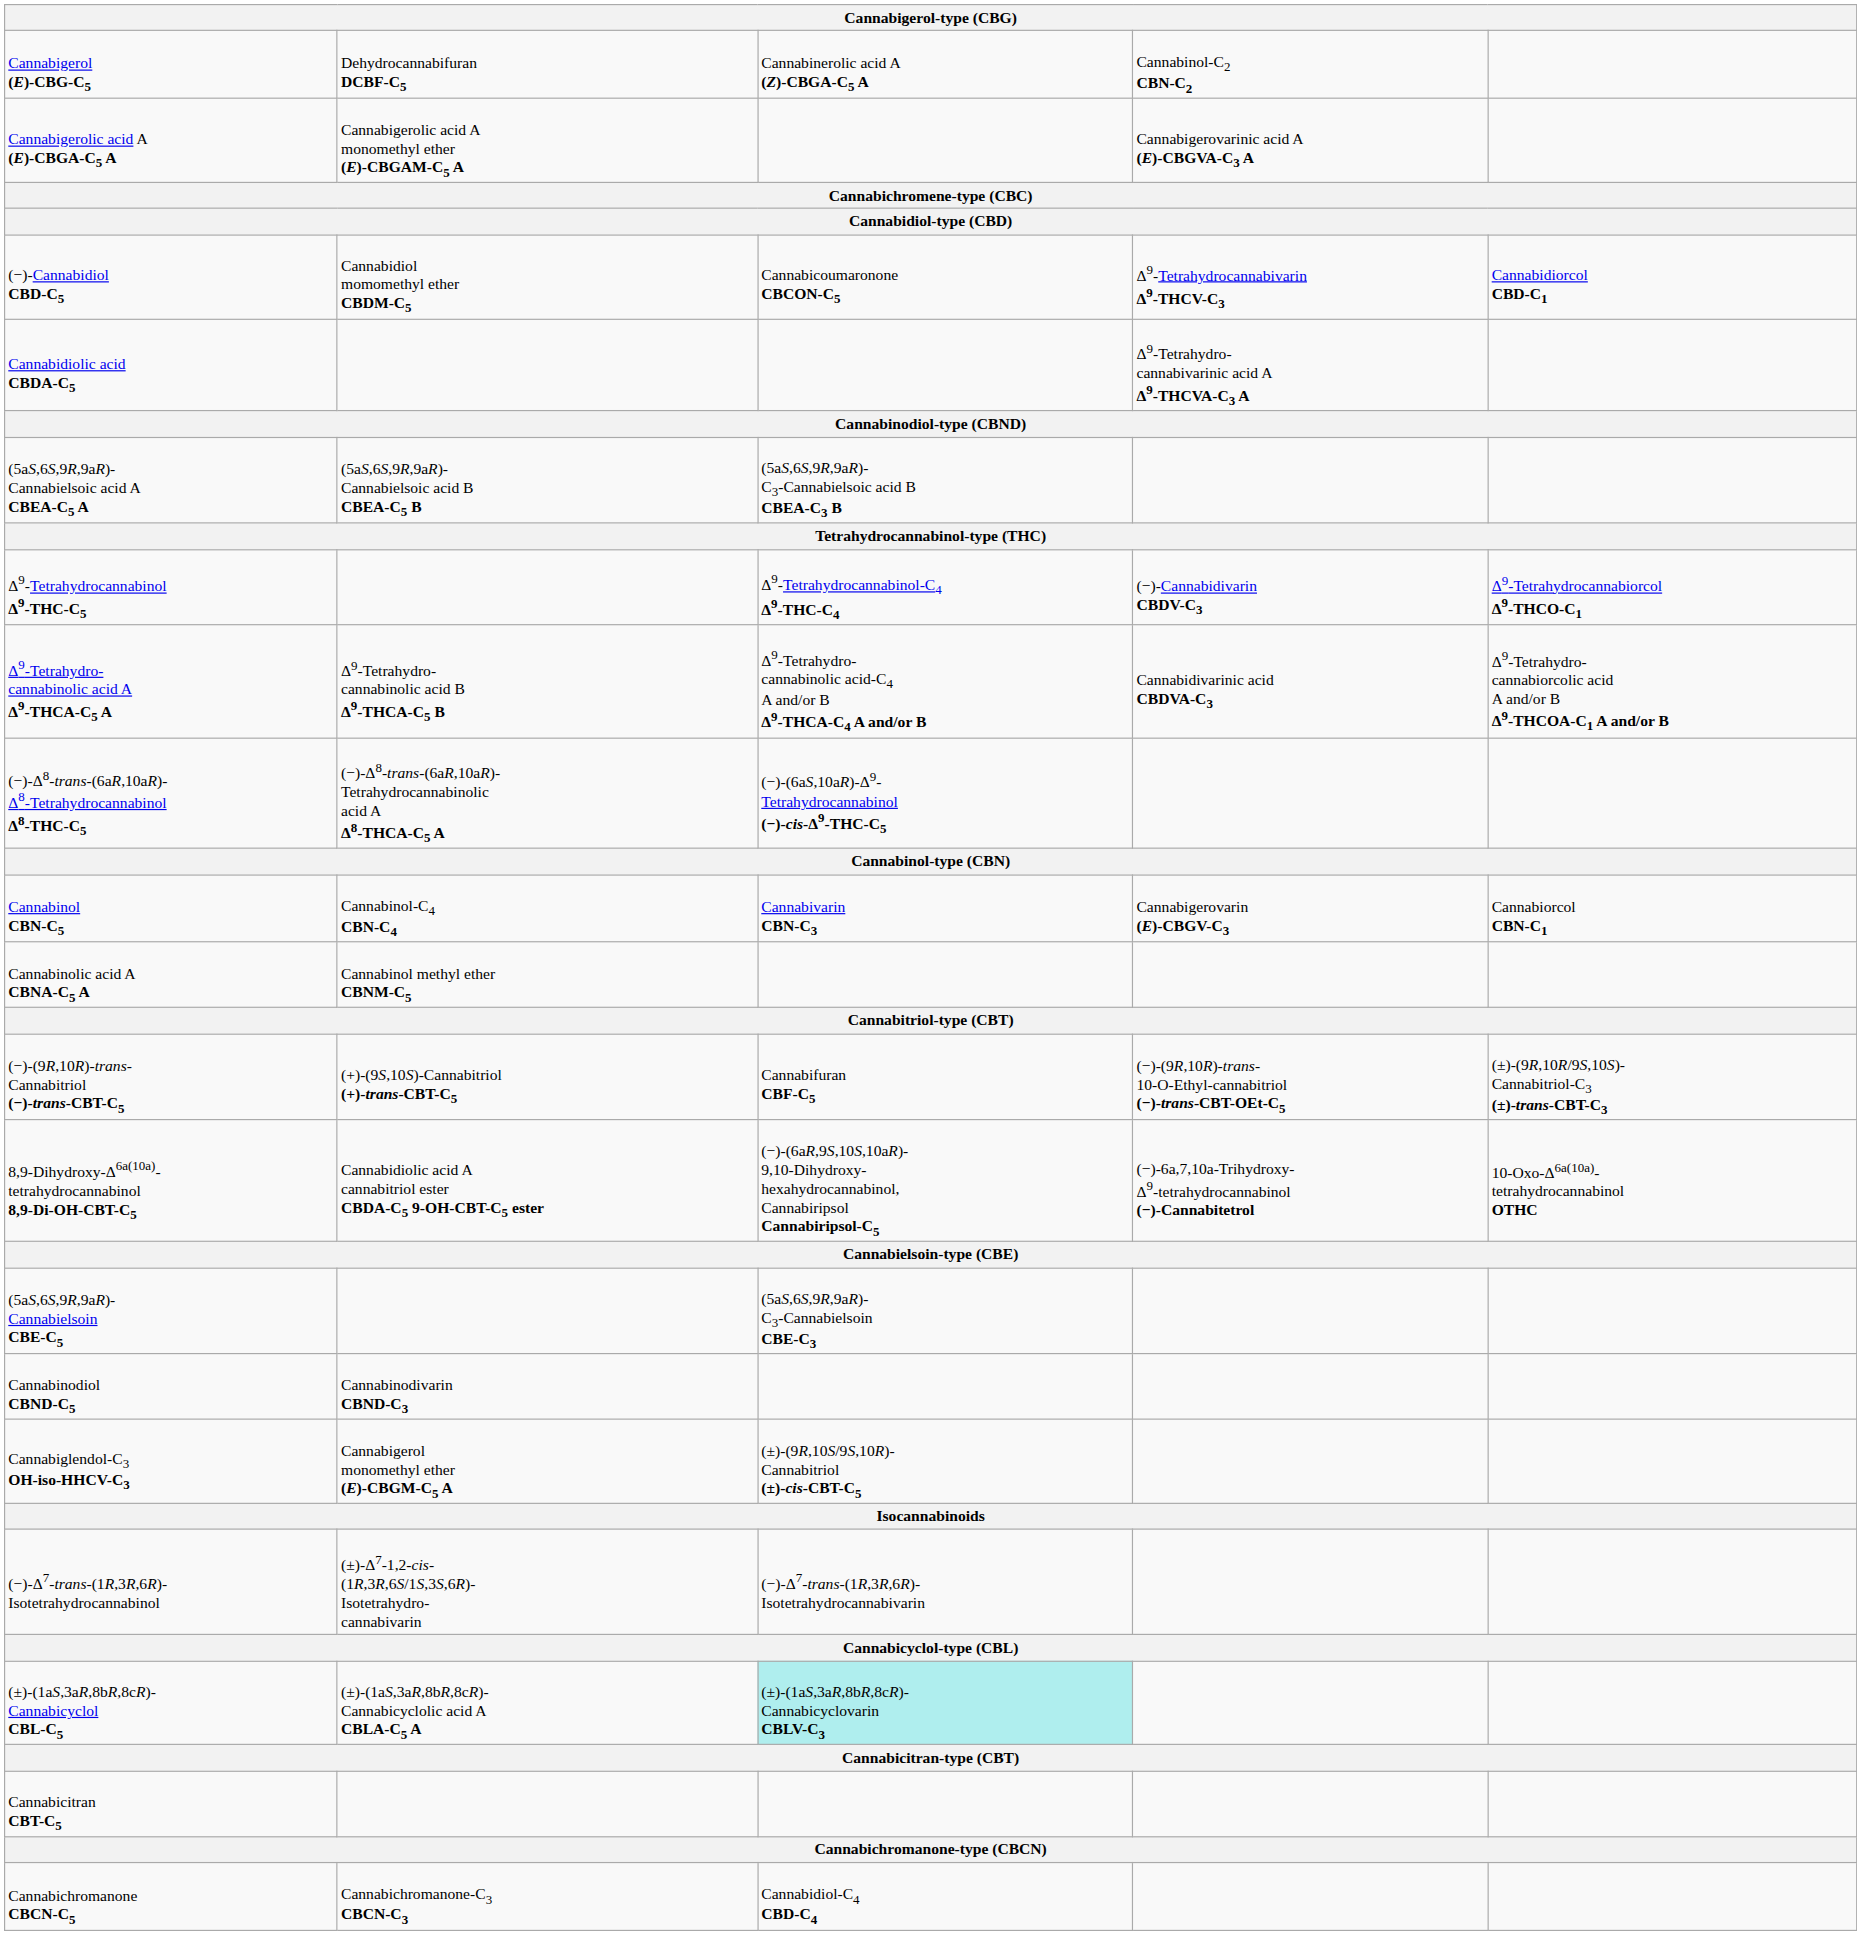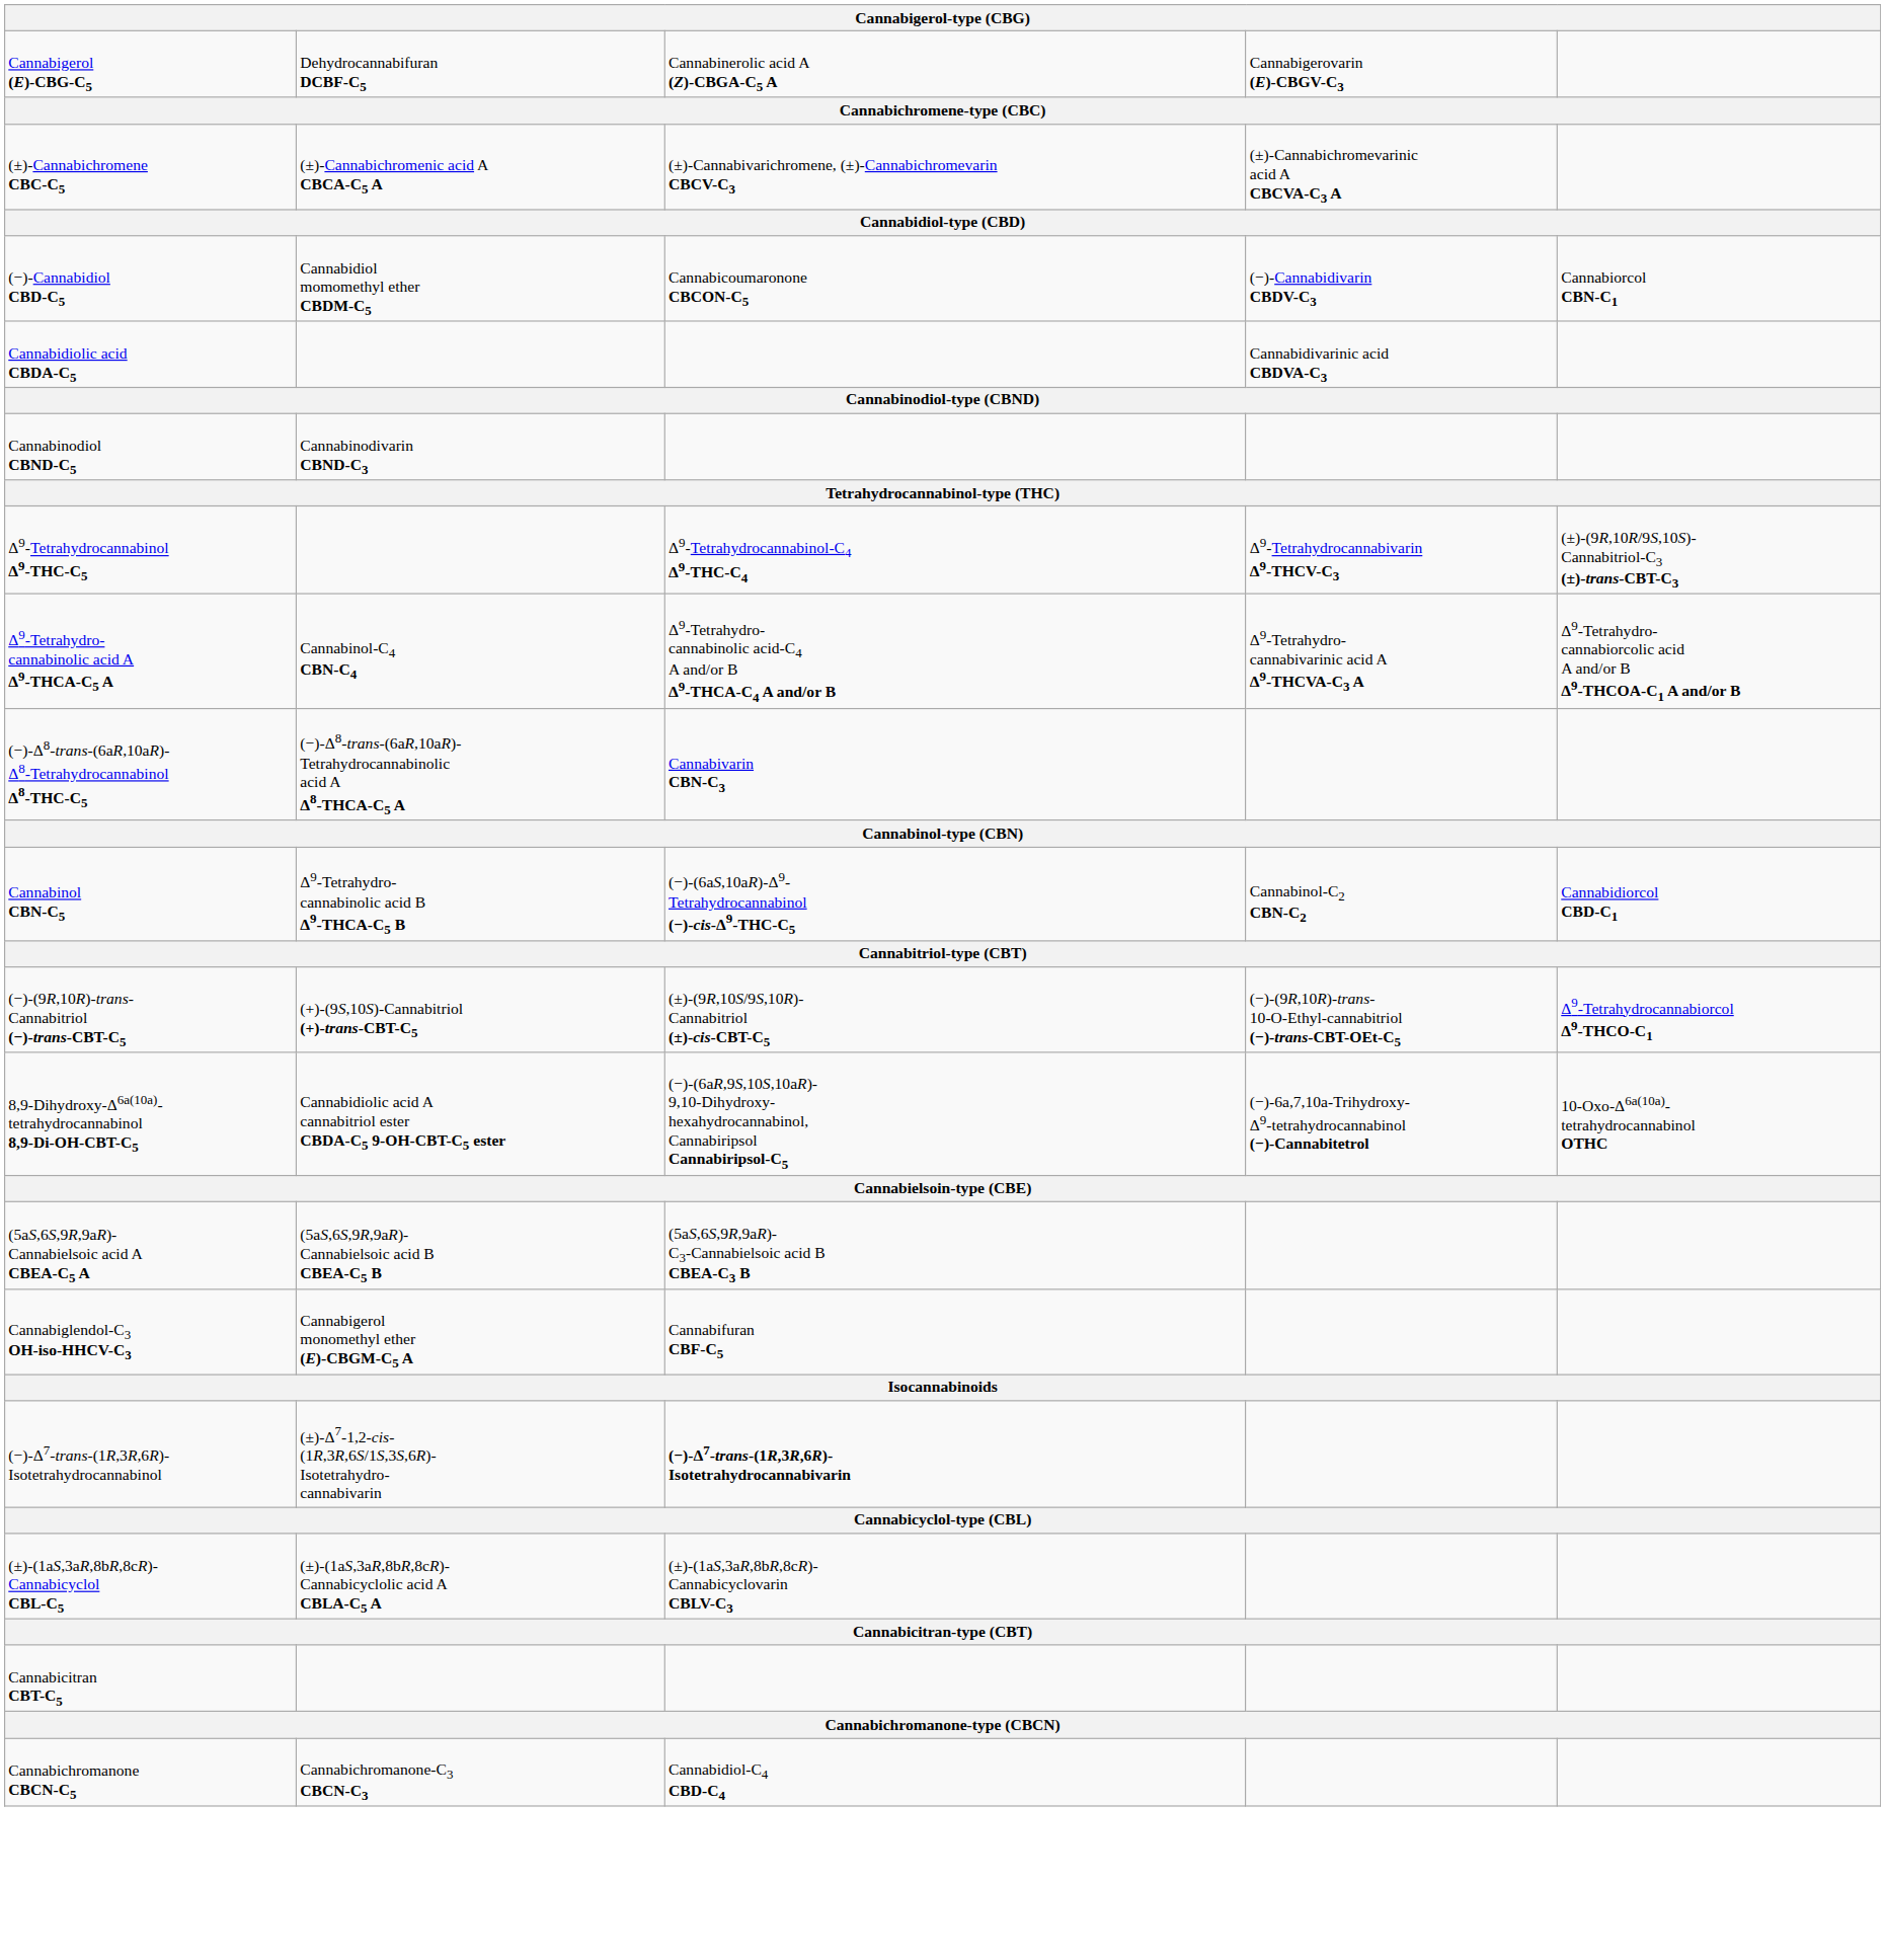Cannabigerol (E)-CBG-C5 | column 4: Cannabinol-C2 CBN-C2 -> Cannabigerovarin (E)-CBGV-C3
- row: Cannabigerolic acid A (E)-CBGA-C5 A | Cannabigerolic acid A monomethyl ether (E)-CBGAM-C5 A | Cannabigerovarinic acid A (E)-CBGVA-C3 A
+ row: (±)-Cannabichromene CBC-C5 | (±)-Cannabichromenic acid A CBCA-C5 A | (±)-Cannabivarichromene, (±)-Cannabichromevarin CBCV-C3 | (±)-Cannabichromevarinic acid A CBCVA-C3 A
(−)-Cannabidiol CBD-C5 | column 4: Δ9-Tetrahydrocannabivarin Δ9-THCV-C3 -> (−)-Cannabidivarin CBDV-C3
(−)-Cannabidiol CBD-C5 | column 5: Cannabidiorcol CBD-C1 -> Cannabiorcol CBN-C1
Cannabidiolic acid CBDA-C5 | column 4: Δ9-Tetrahydro- cannabivarinic acid A Δ9-THCVA-C3 A -> Cannabidivarinic acid CBDVA-C3
rows swapped: Cannabinodiol CBND-C5 <-> (5aS,6S,9R,9aR)- Cannabielsoic acid A CBEA-C5 A
Δ9-Tetrahydrocannabinol Δ9-THC-C5 | column 4: (−)-Cannabidivarin CBDV-C3 -> Δ9-Tetrahydrocannabivarin Δ9-THCV-C3
Δ9-Tetrahydrocannabinol Δ9-THC-C5 | column 5: Δ9-Tetrahydrocannabiorcol Δ9-THCO-C1 -> (±)-(9R,10R/9S,10S)- Cannabitriol-C3 (±)-trans-CBT-C3
Δ9-Tetrahydro- cannabinolic acid A Δ9-THCA-C5 A | column 2: Δ9-Tetrahydro- cannabinolic acid B Δ9-THCA-C5 B -> Cannabinol-C4 CBN-C4
Δ9-Tetrahydro- cannabinolic acid A Δ9-THCA-C5 A | column 4: Cannabidivarinic acid CBDVA-C3 -> Δ9-Tetrahydro- cannabivarinic acid A Δ9-THCVA-C3 A
(−)-Δ8-trans-(6aR,10aR)- Δ8-Tetrahydrocannabinol Δ8-THC-C5 | column 3: (−)-(6aS,10aR)-Δ9- Tetrahydrocannabinol (−)-cis-Δ9-THC-C5 -> Cannabivarin CBN-C3
Cannabinol CBN-C5 | column 2: Cannabinol-C4 CBN-C4 -> Δ9-Tetrahydro- cannabinolic acid B Δ9-THCA-C5 B
Cannabinol CBN-C5 | column 3: Cannabivarin CBN-C3 -> (−)-(6aS,10aR)-Δ9- Tetrahydrocannabinol (−)-cis-Δ9-THC-C5
Cannabinol CBN-C5 | column 4: Cannabigerovarin (E)-CBGV-C3 -> Cannabinol-C2 CBN-C2
Cannabinol CBN-C5 | column 5: Cannabiorcol CBN-C1 -> Cannabidiorcol CBD-C1
- row: Cannabinolic acid A CBNA-C5 A | Cannabinol methyl ether CBNM-C5
(−)-(9R,10R)-trans- Cannabitriol (−)-trans-CBT-C5 | column 3: Cannabifuran CBF-C5 -> (±)-(9R,10S/9S,10R)- Cannabitriol (±)-cis-CBT-C5
(−)-(9R,10R)-trans- Cannabitriol (−)-trans-CBT-C5 | column 5: (±)-(9R,10R/9S,10S)- Cannabitriol-C3 (±)-trans-CBT-C3 -> Δ9-Tetrahydrocannabiorcol Δ9-THCO-C1
- row: (5aS,6S,9R,9aR)- Cannabielsoin CBE-C5 | (5aS,6S,9R,9aR)- C3-Cannabielsoin CBE-C3
Cannabiglendol-C3 OH-iso-HHCV-C3 | column 3: (±)-(9R,10S/9S,10R)- Cannabitriol (±)-cis-CBT-C5 -> Cannabifuran CBF-C5
(−)-Δ7-trans-(1R,3R,6R)- Isotetrahydrocannabinol | column 3: normal -> bold
(±)-(1aS,3aR,8bR,8cR)- Cannabicyclol CBL-C5 | column 3: paleturquoise background -> no background
